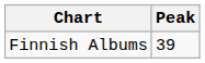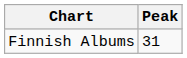Finnish Albums | Peak: 39 -> 31
